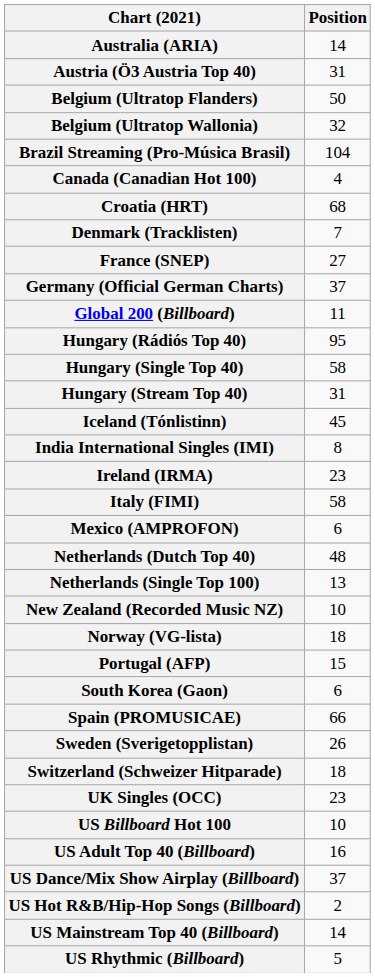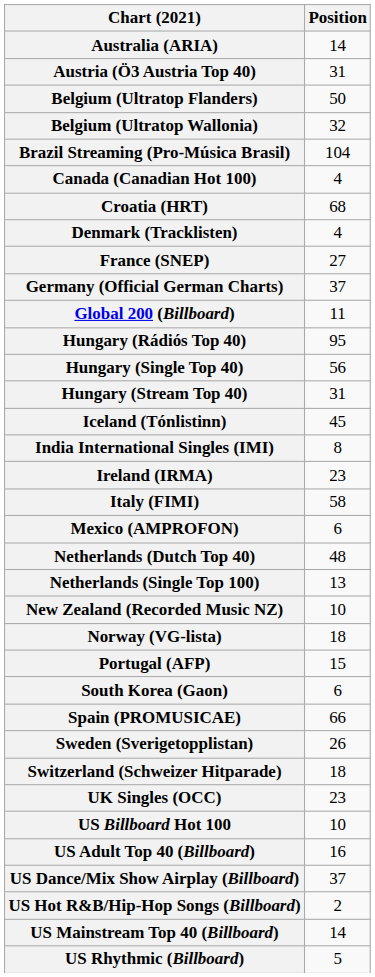Denmark (Tracklisten) | Position: 7 -> 4
Hungary (Single Top 40) | Position: 58 -> 56
